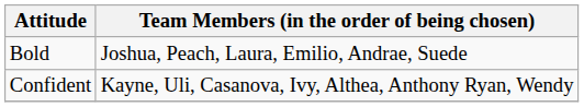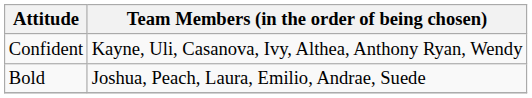rows swapped: Confident <-> Bold
